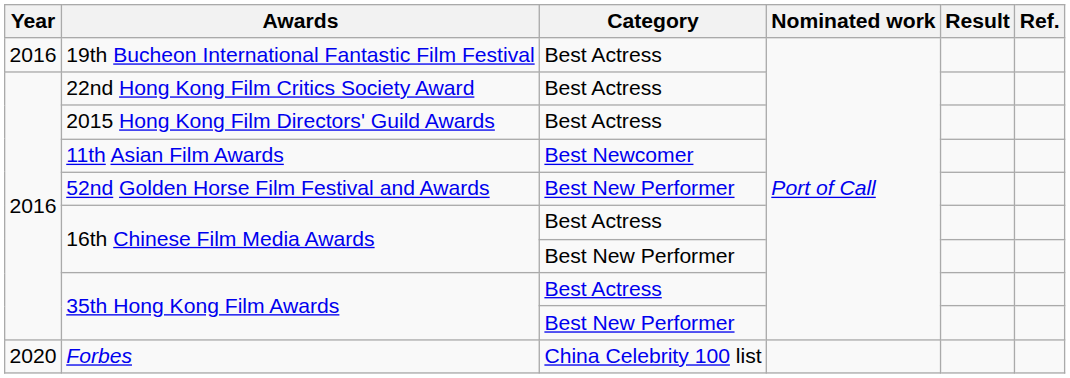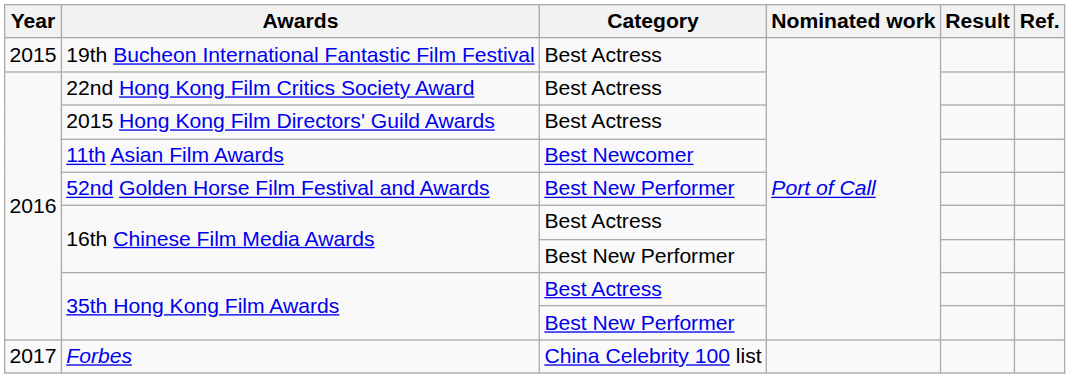19th Bucheon International Fantastic Film Festival | Year: 2016 -> 2015
Forbes | Year: 2020 -> 2017
